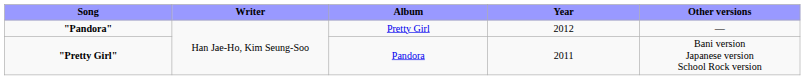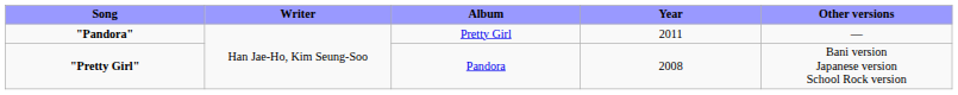"Pandora" | Year: 2012 -> 2011
"Pretty Girl" | Year: 2011 -> 2008
